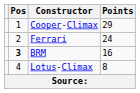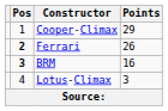Ferrari | Pos: normal -> bold
Ferrari | Points: 24 -> 26
Lotus-Climax | Points: 8 -> 3
